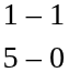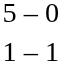rows swapped: 1 – 1 <-> 5 – 0
